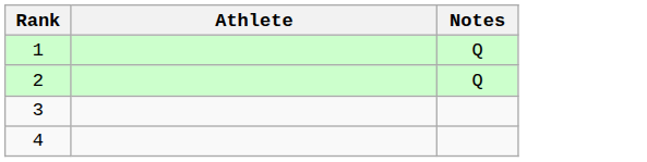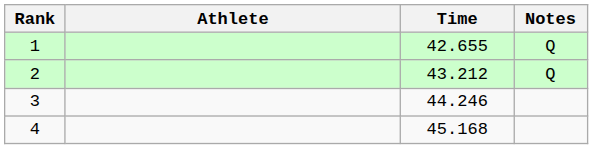+ column: Time | 42.655 | 43.212 | 44.246 | 45.168
